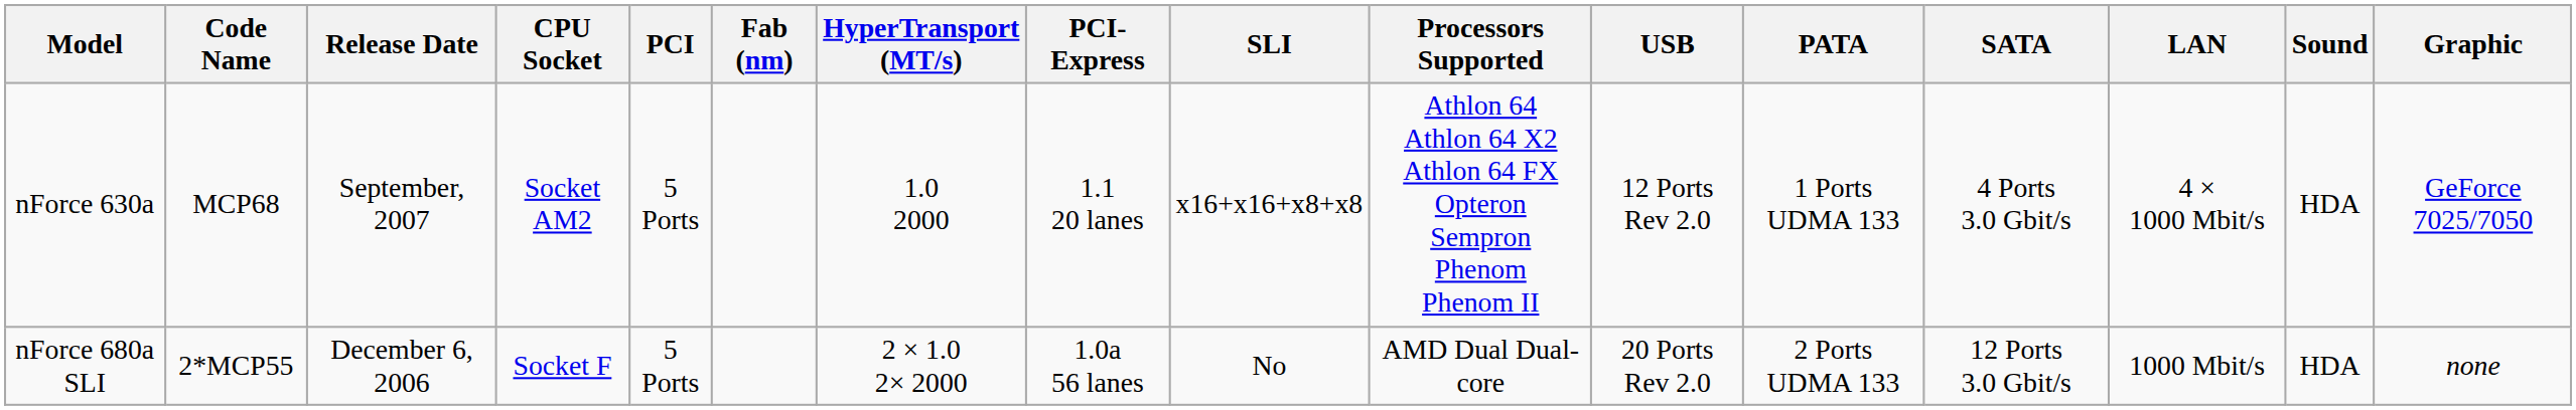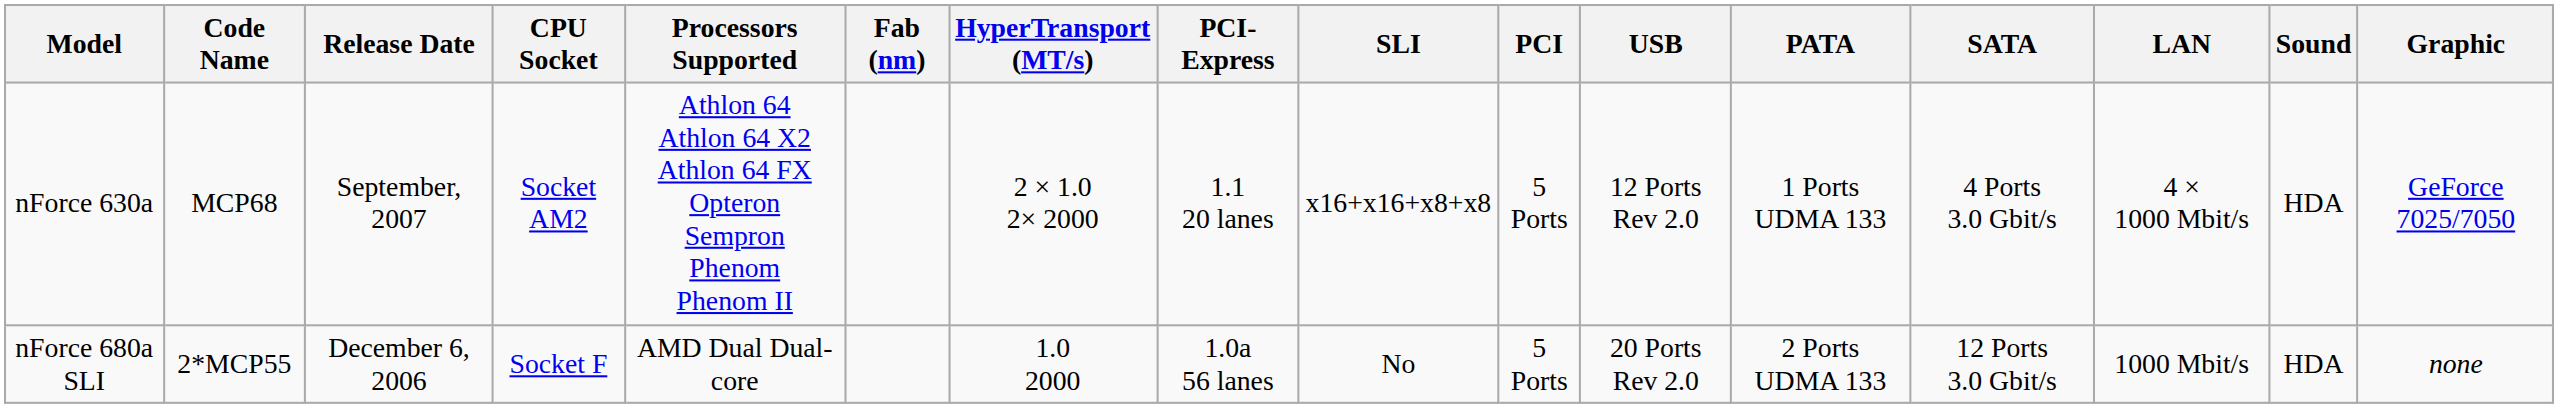columns swapped: Processors Supported <-> PCI
nForce 630a | HyperTransport (MT/s): 1.0 2000 -> 2 × 1.0 2× 2000
nForce 680a SLI | HyperTransport (MT/s): 2 × 1.0 2× 2000 -> 1.0 2000
